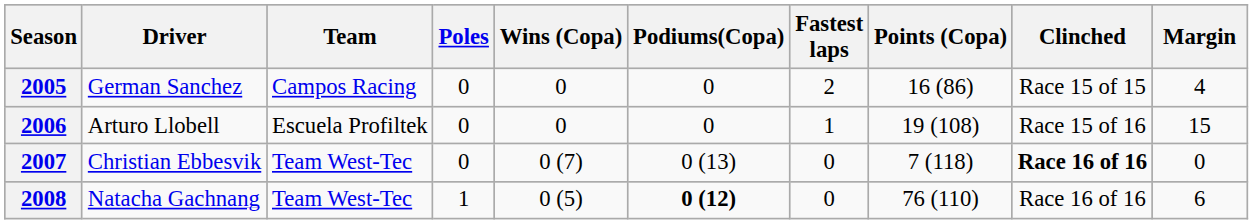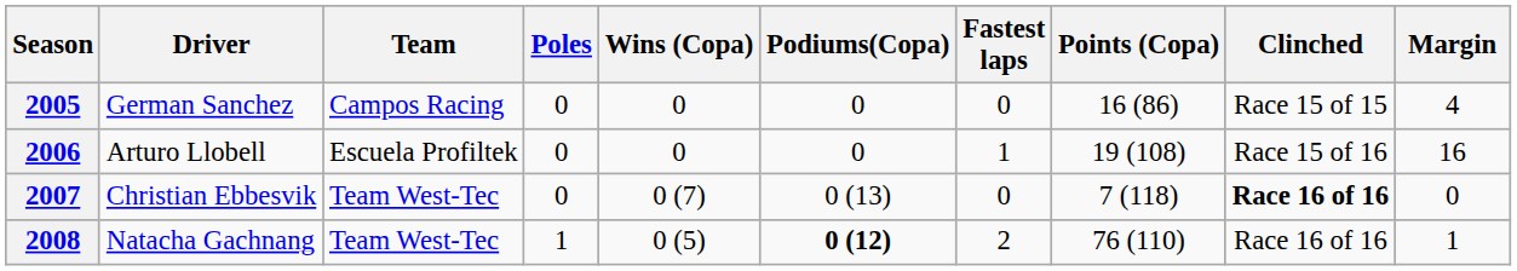2005 | Fastest laps: 2 -> 0
2006 | Margin: 15 -> 16
2008 | Fastest laps: 0 -> 2
2008 | Margin: 6 -> 1
